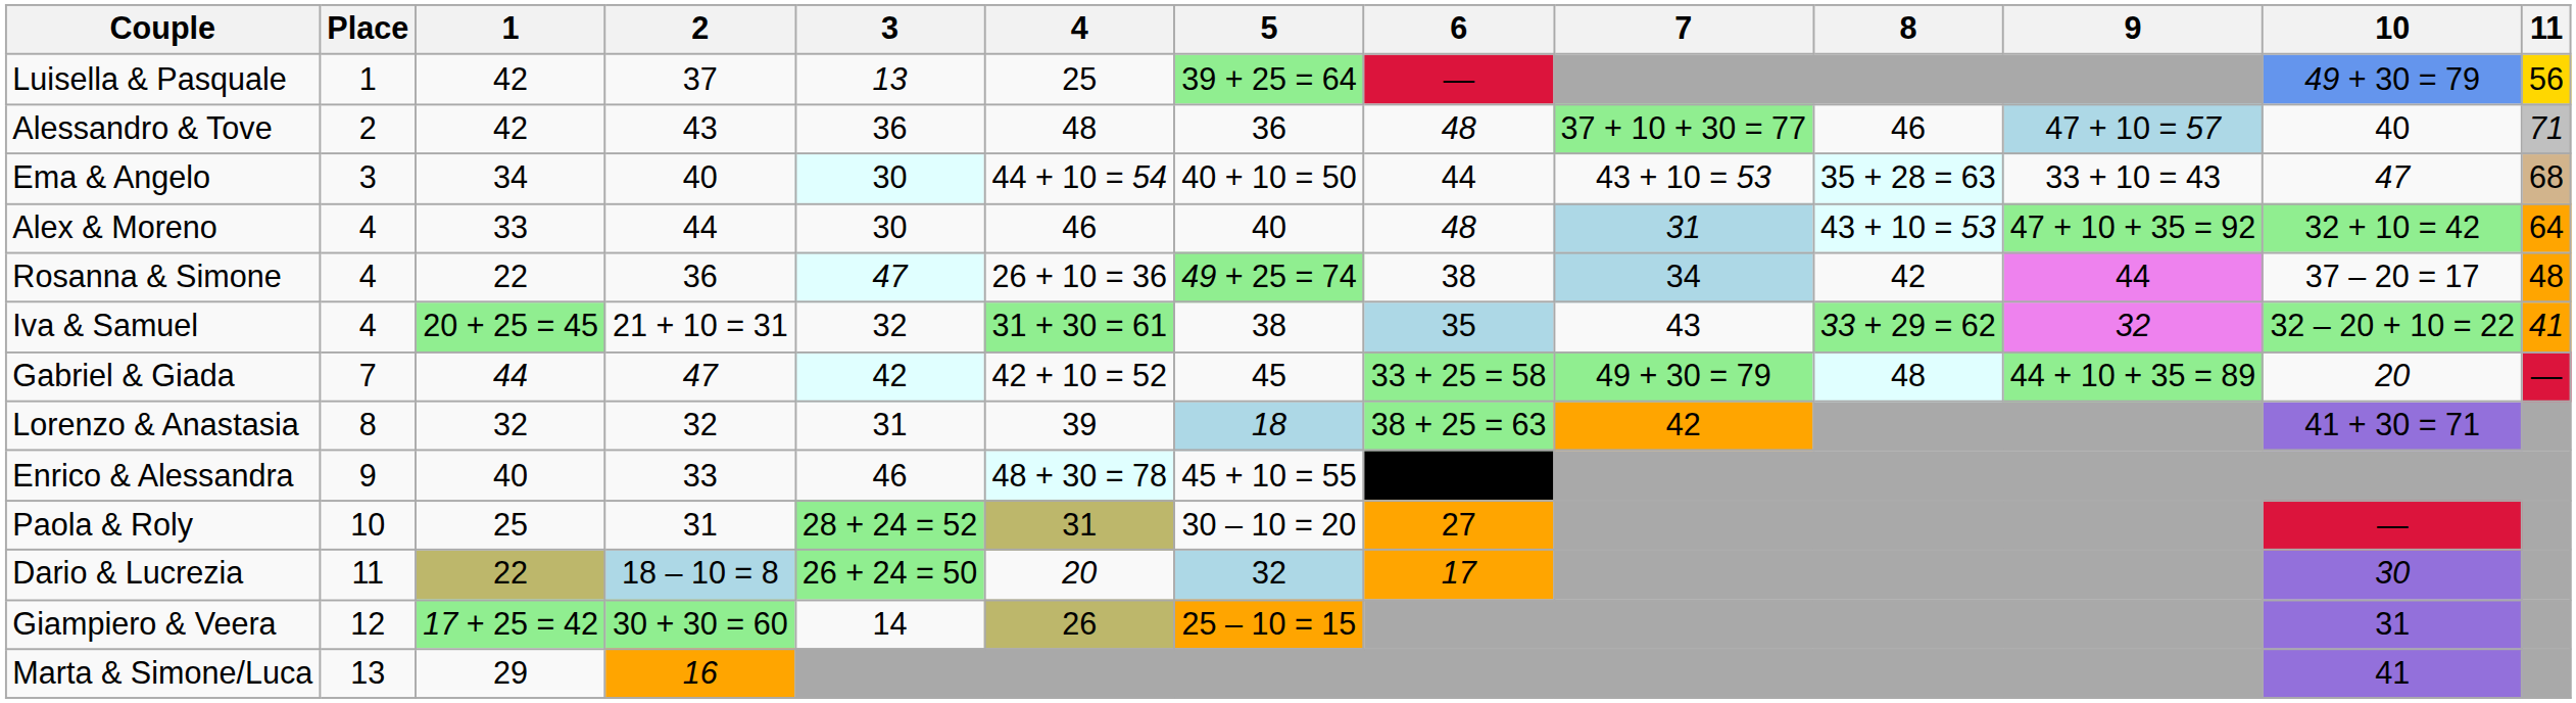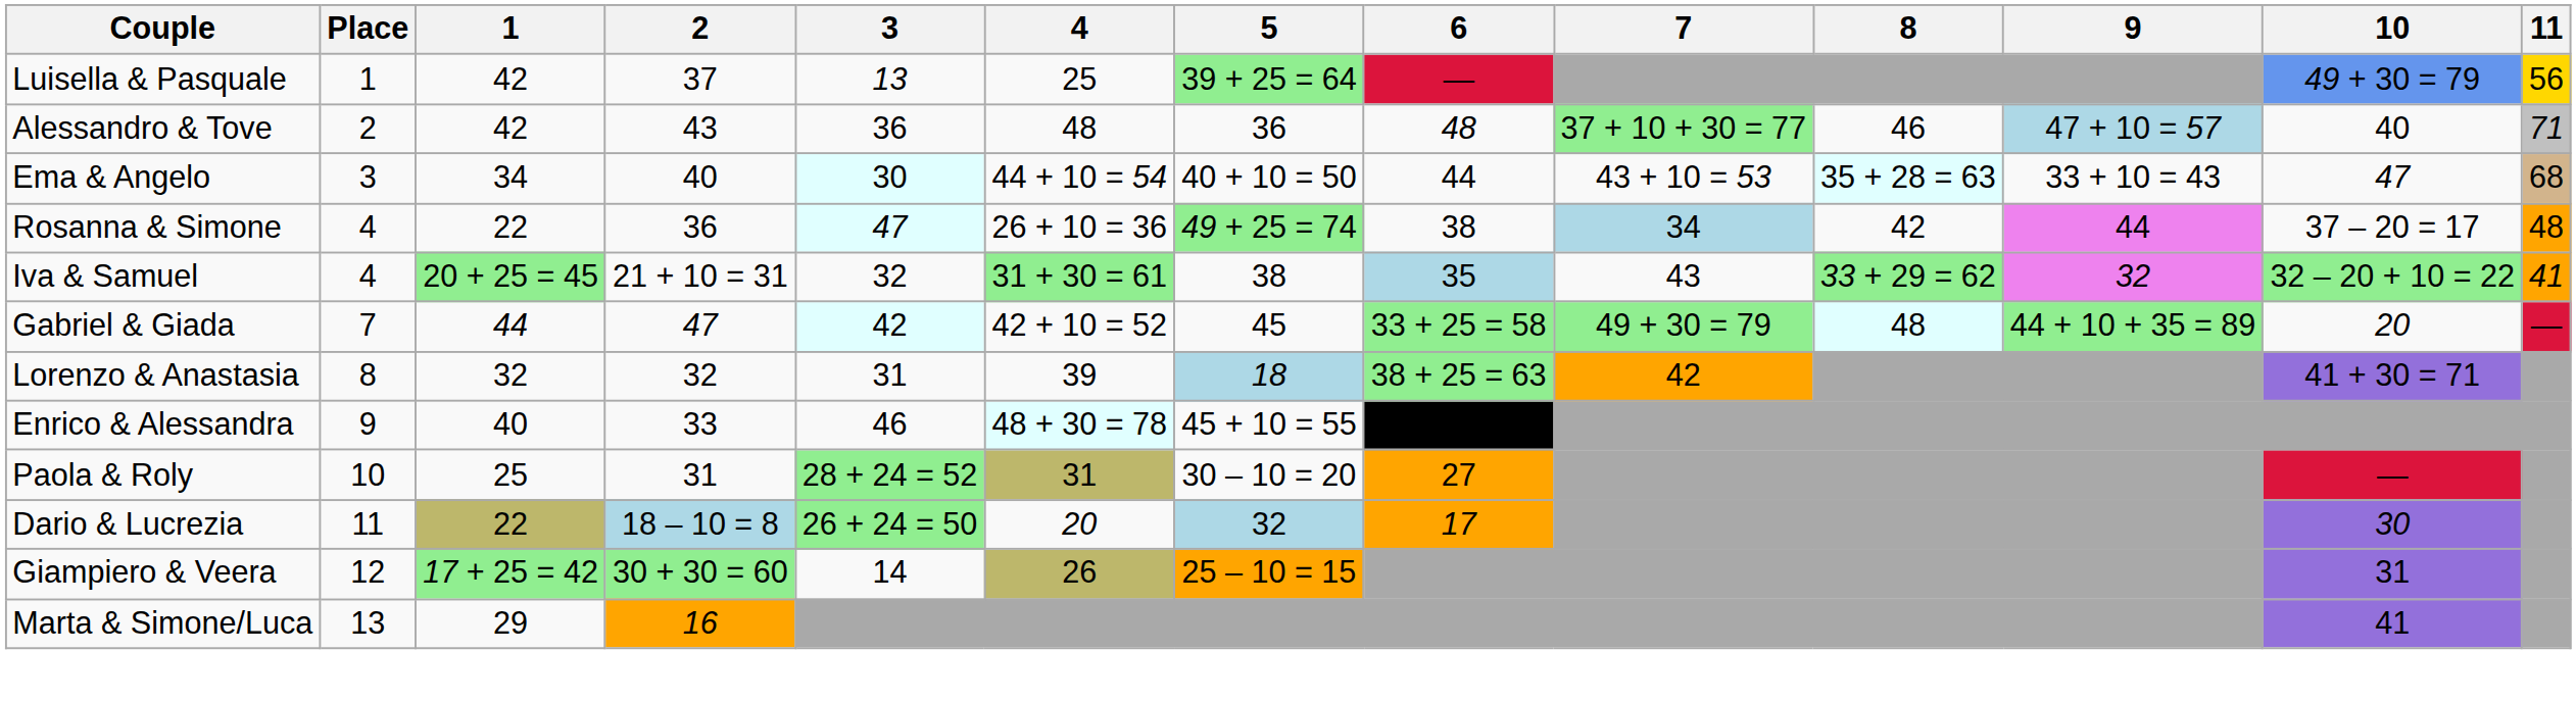- row: Alex & Moreno | 4 | 33 | 44 | 30 | 46 | 40 | 48 | 31 | 43 + 10 = 53 | 47 + 10 + 35 = 92 | 32 + 10 = 42 | 64
